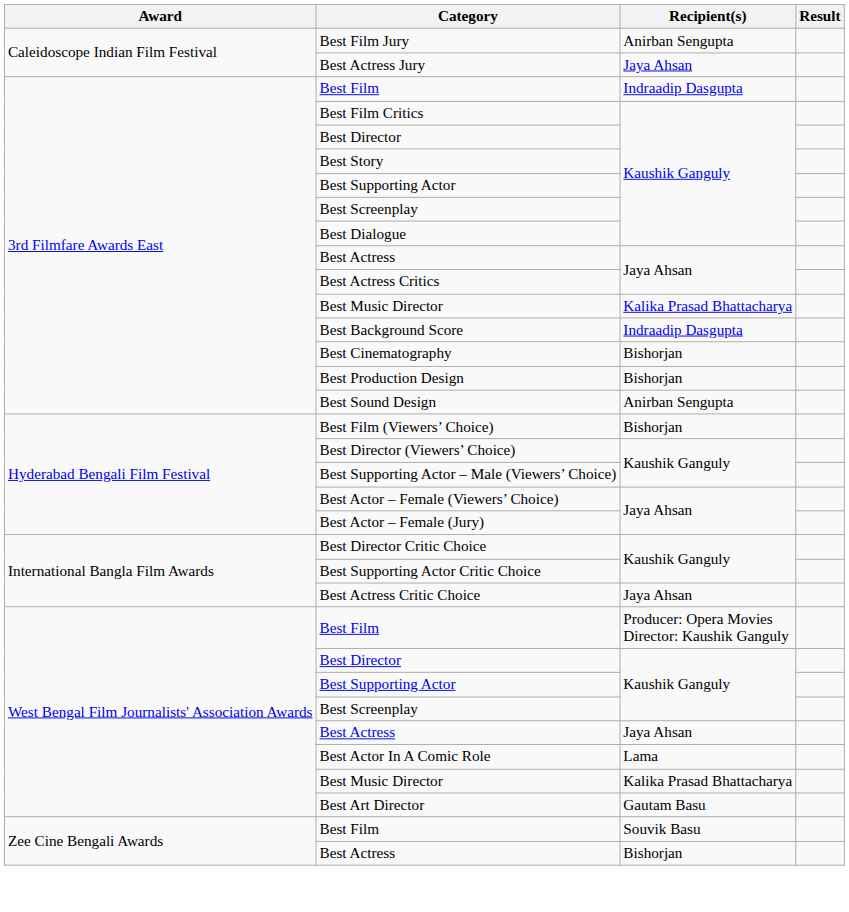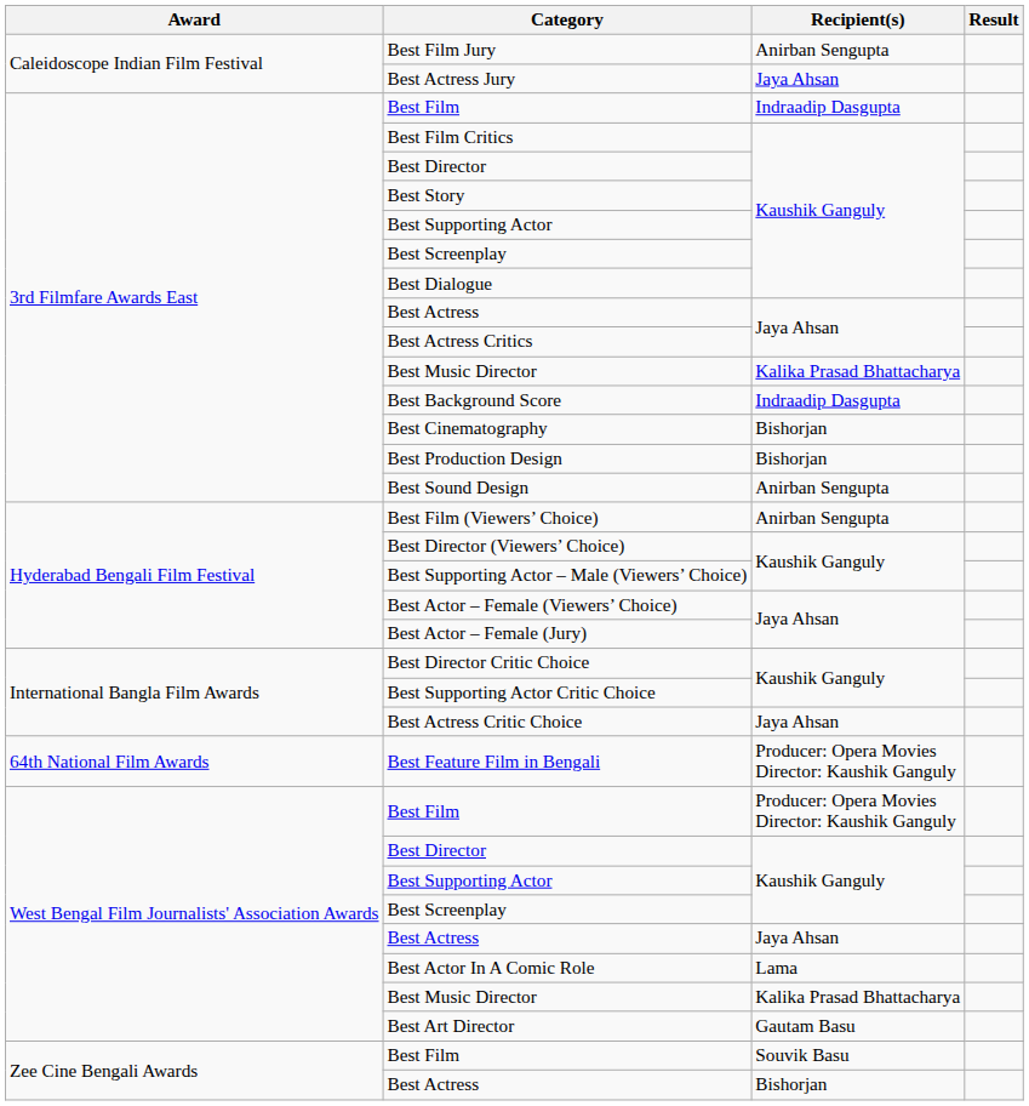Best Film (Viewers’ Choice) | Recipient(s): Bishorjan -> Anirban Sengupta
+ row: 64th National Film Awards | Best Feature Film in Bengali | Producer: Opera Movies Director: Kaushik Ganguly
